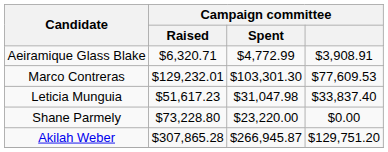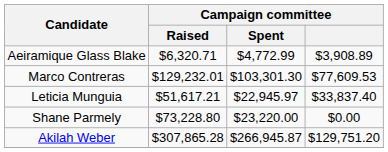Aeiramique Glass Blake | column 4: $3,908.91 -> $3,908.89
Leticia Munguia | Campaign committee / Raised: $51,617.23 -> $51,617.21
Leticia Munguia | Campaign committee / Spent: $31,047.98 -> $22,945.97
